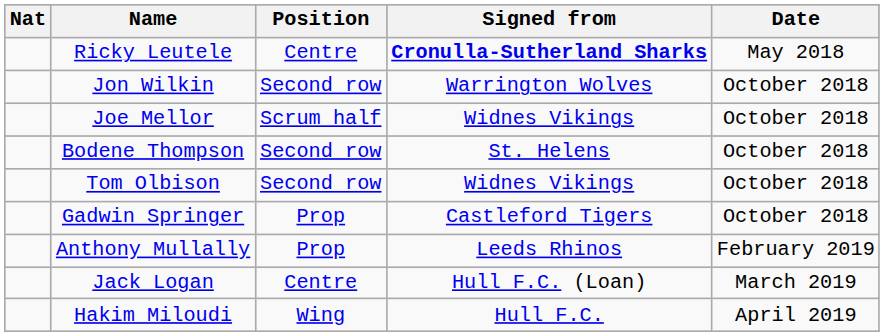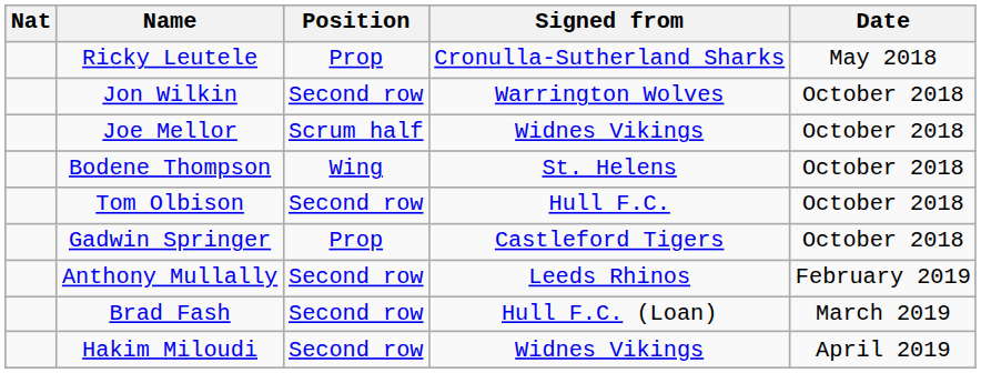Ricky Leutele | Position: Centre -> Prop
Ricky Leutele | Signed from: bold -> normal
Bodene Thompson | Position: Second row -> Wing
Tom Olbison | Signed from: Widnes Vikings -> Hull F.C.
Anthony Mullally | Position: Prop -> Second row
- row: Jack Logan | Centre | Hull F.C. (Loan) | March 2019
+ row: Brad Fash | Second row | Hull F.C. (Loan) | March 2019
Hakim Miloudi | Position: Wing -> Second row
Hakim Miloudi | Signed from: Hull F.C. -> Widnes Vikings
